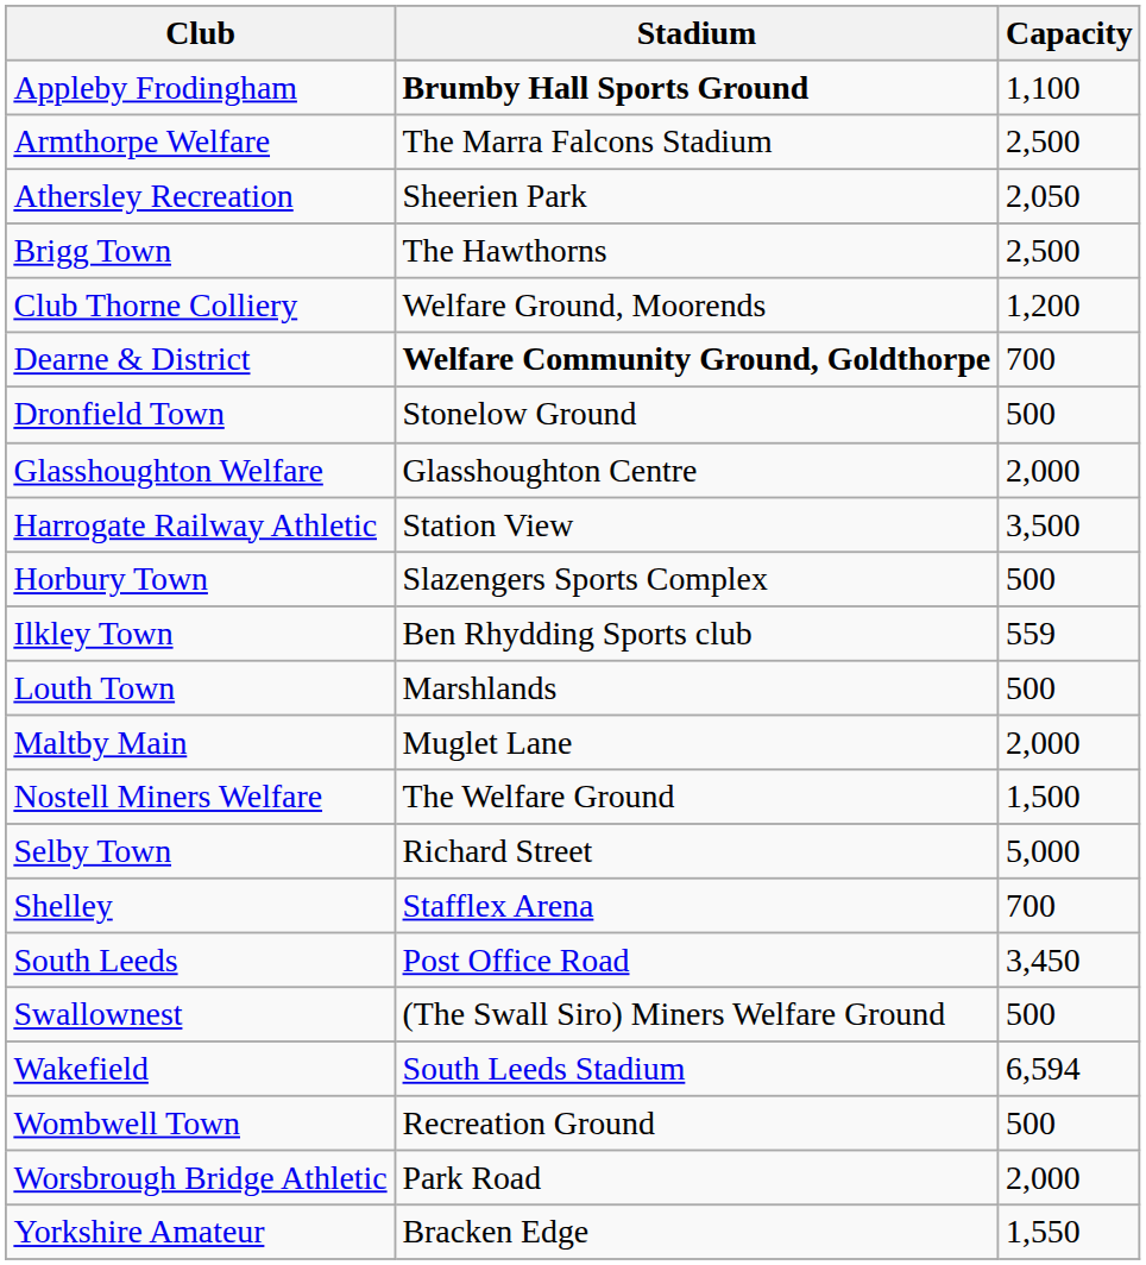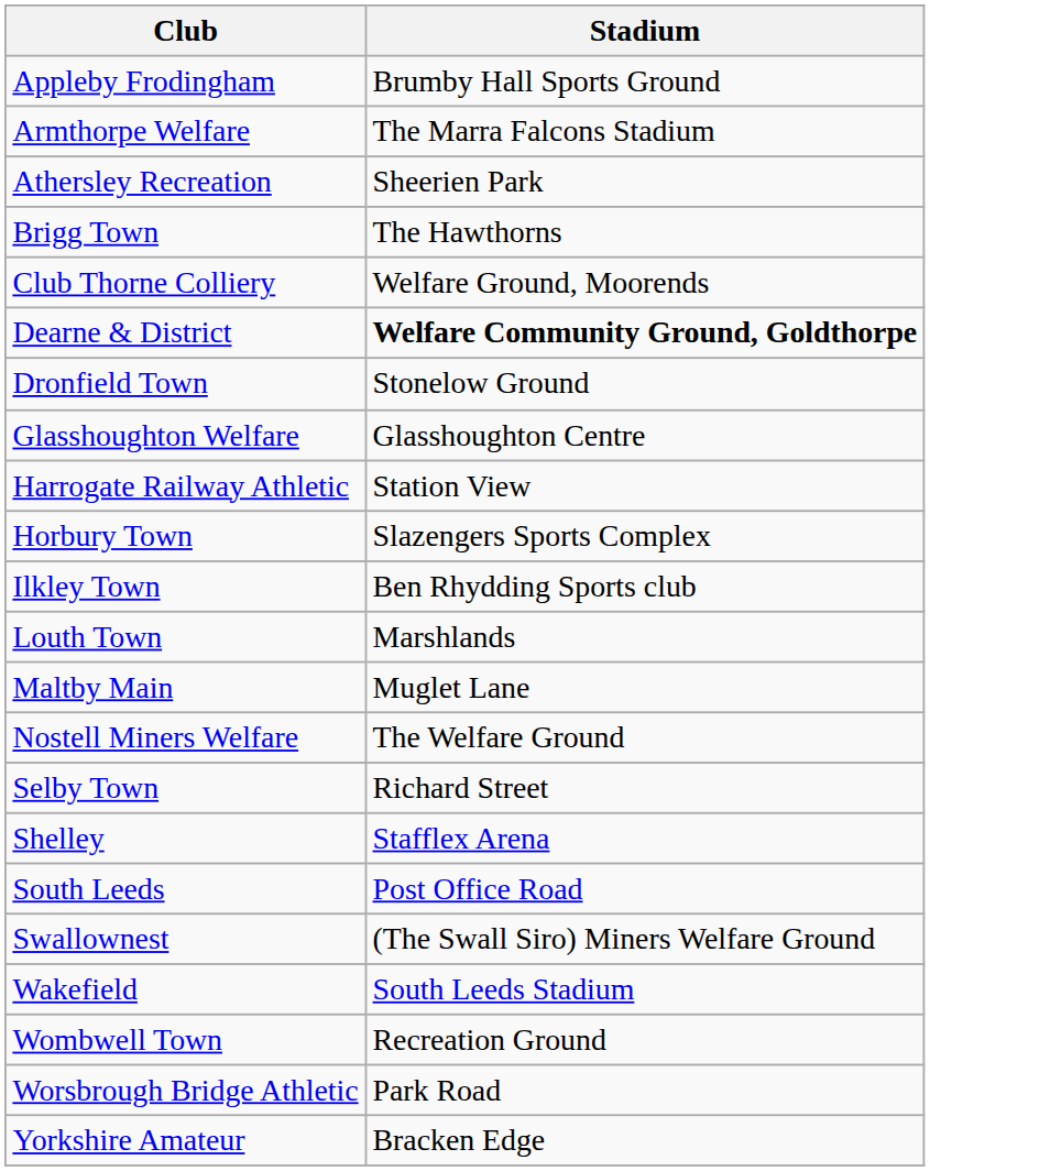- column: Capacity | 1,100 | 2,500 | 2,050 | 2,500 | 1,200 | 700 | 500 | 2,000 | 3,500 | 500 | 559 | 500 | 2,000 | 1,500 | 5,000 | 700 | 3,450 | 500 | 6,594 | 500 | 2,000 | 1,550
Appleby Frodingham | Stadium: bold -> normal
